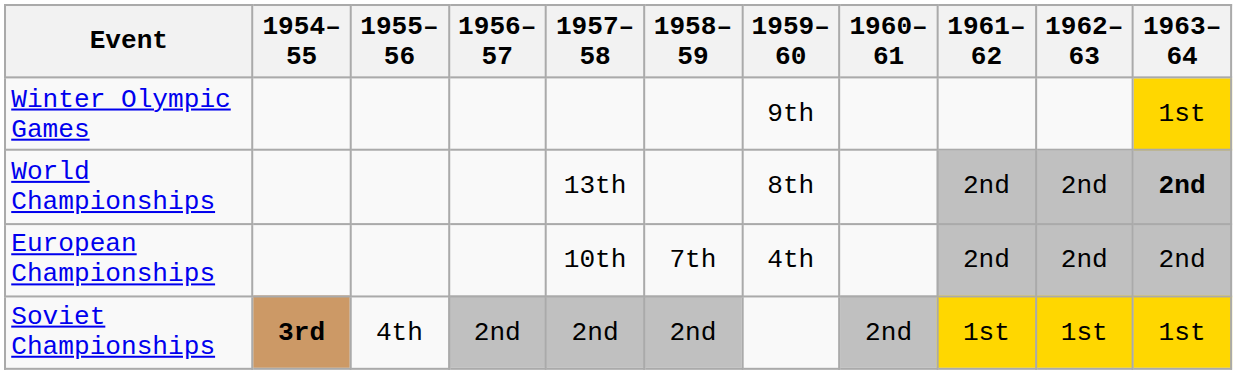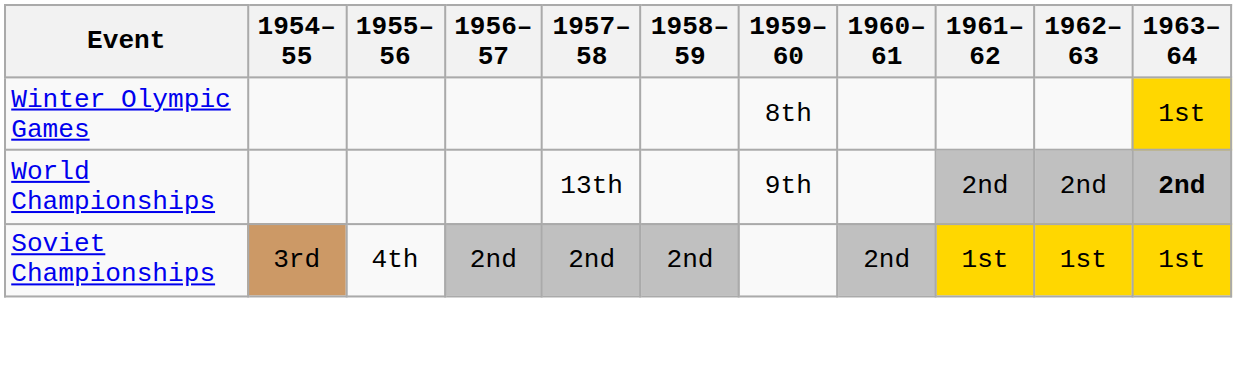Winter Olympic Games | 1959–60: 9th -> 8th
World Championships | 1959–60: 8th -> 9th
- row: European Championships | 10th | 7th | 4th | 2nd | 2nd | 2nd
Soviet Championships | 1954–55: bold -> normal
